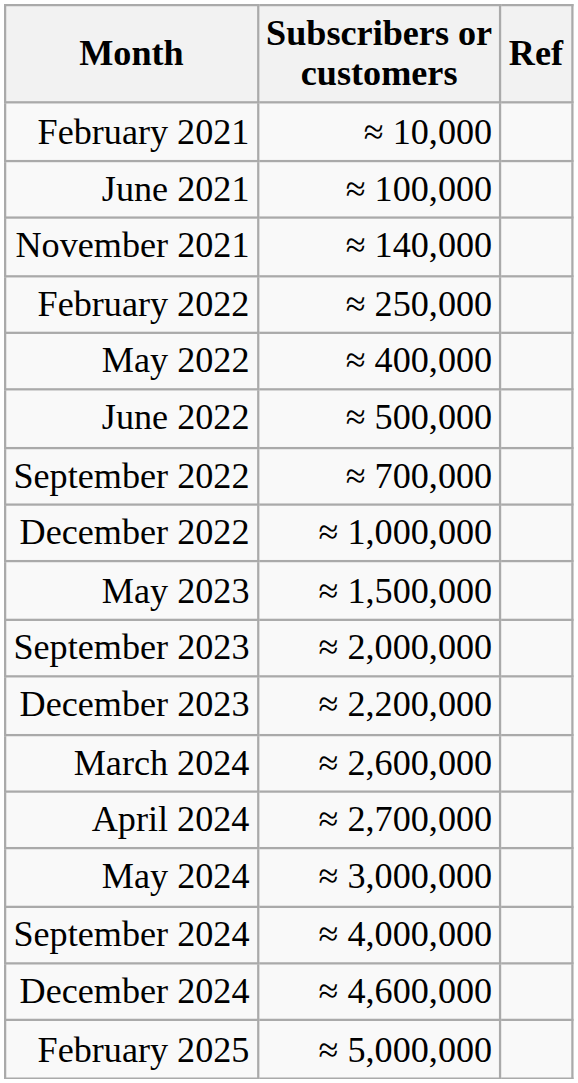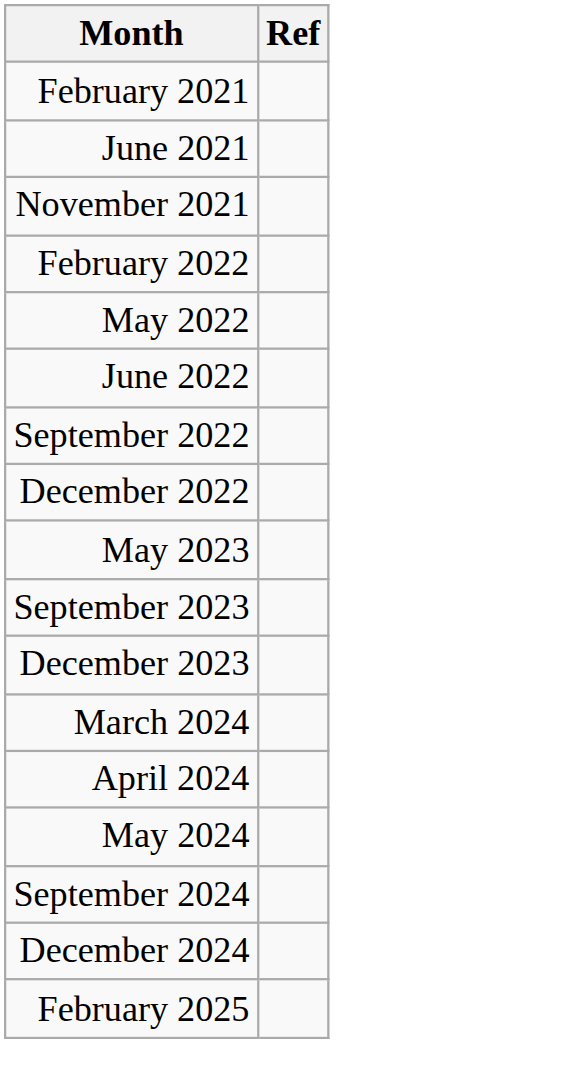- column: Subscribers or customers | ≈ 10,000 | ≈ 100,000 | ≈ 140,000 | ≈ 250,000 | ≈ 400,000 | ≈ 500,000 | ≈ 700,000 | ≈ 1,000,000 | ≈ 1,500,000 | ≈ 2,000,000 | ≈ 2,200,000 | ≈ 2,600,000 | ≈ 2,700,000 | ≈ 3,000,000 | ≈ 4,000,000 | ≈ 4,600,000 | ≈ 5,000,000
